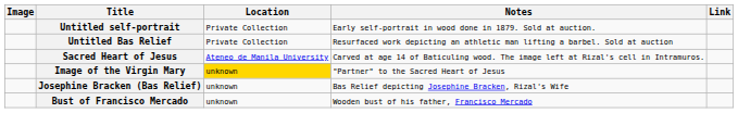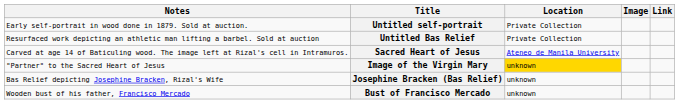columns swapped: Image <-> Notes
